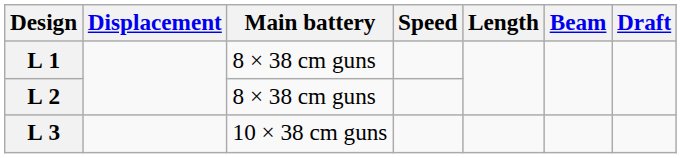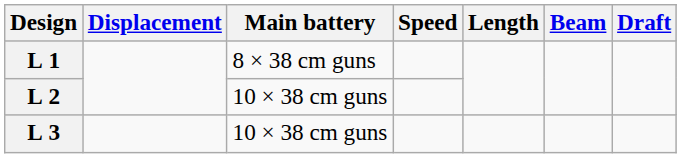L 2 | Main battery: 8 × 38 cm guns -> 10 × 38 cm guns
